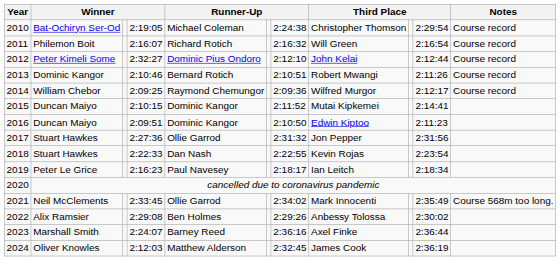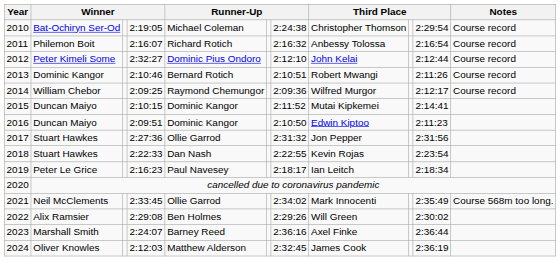2011 | column 8: Will Green -> Anbessy Tolossa
2022 | column 8: Anbessy Tolossa -> Will Green
